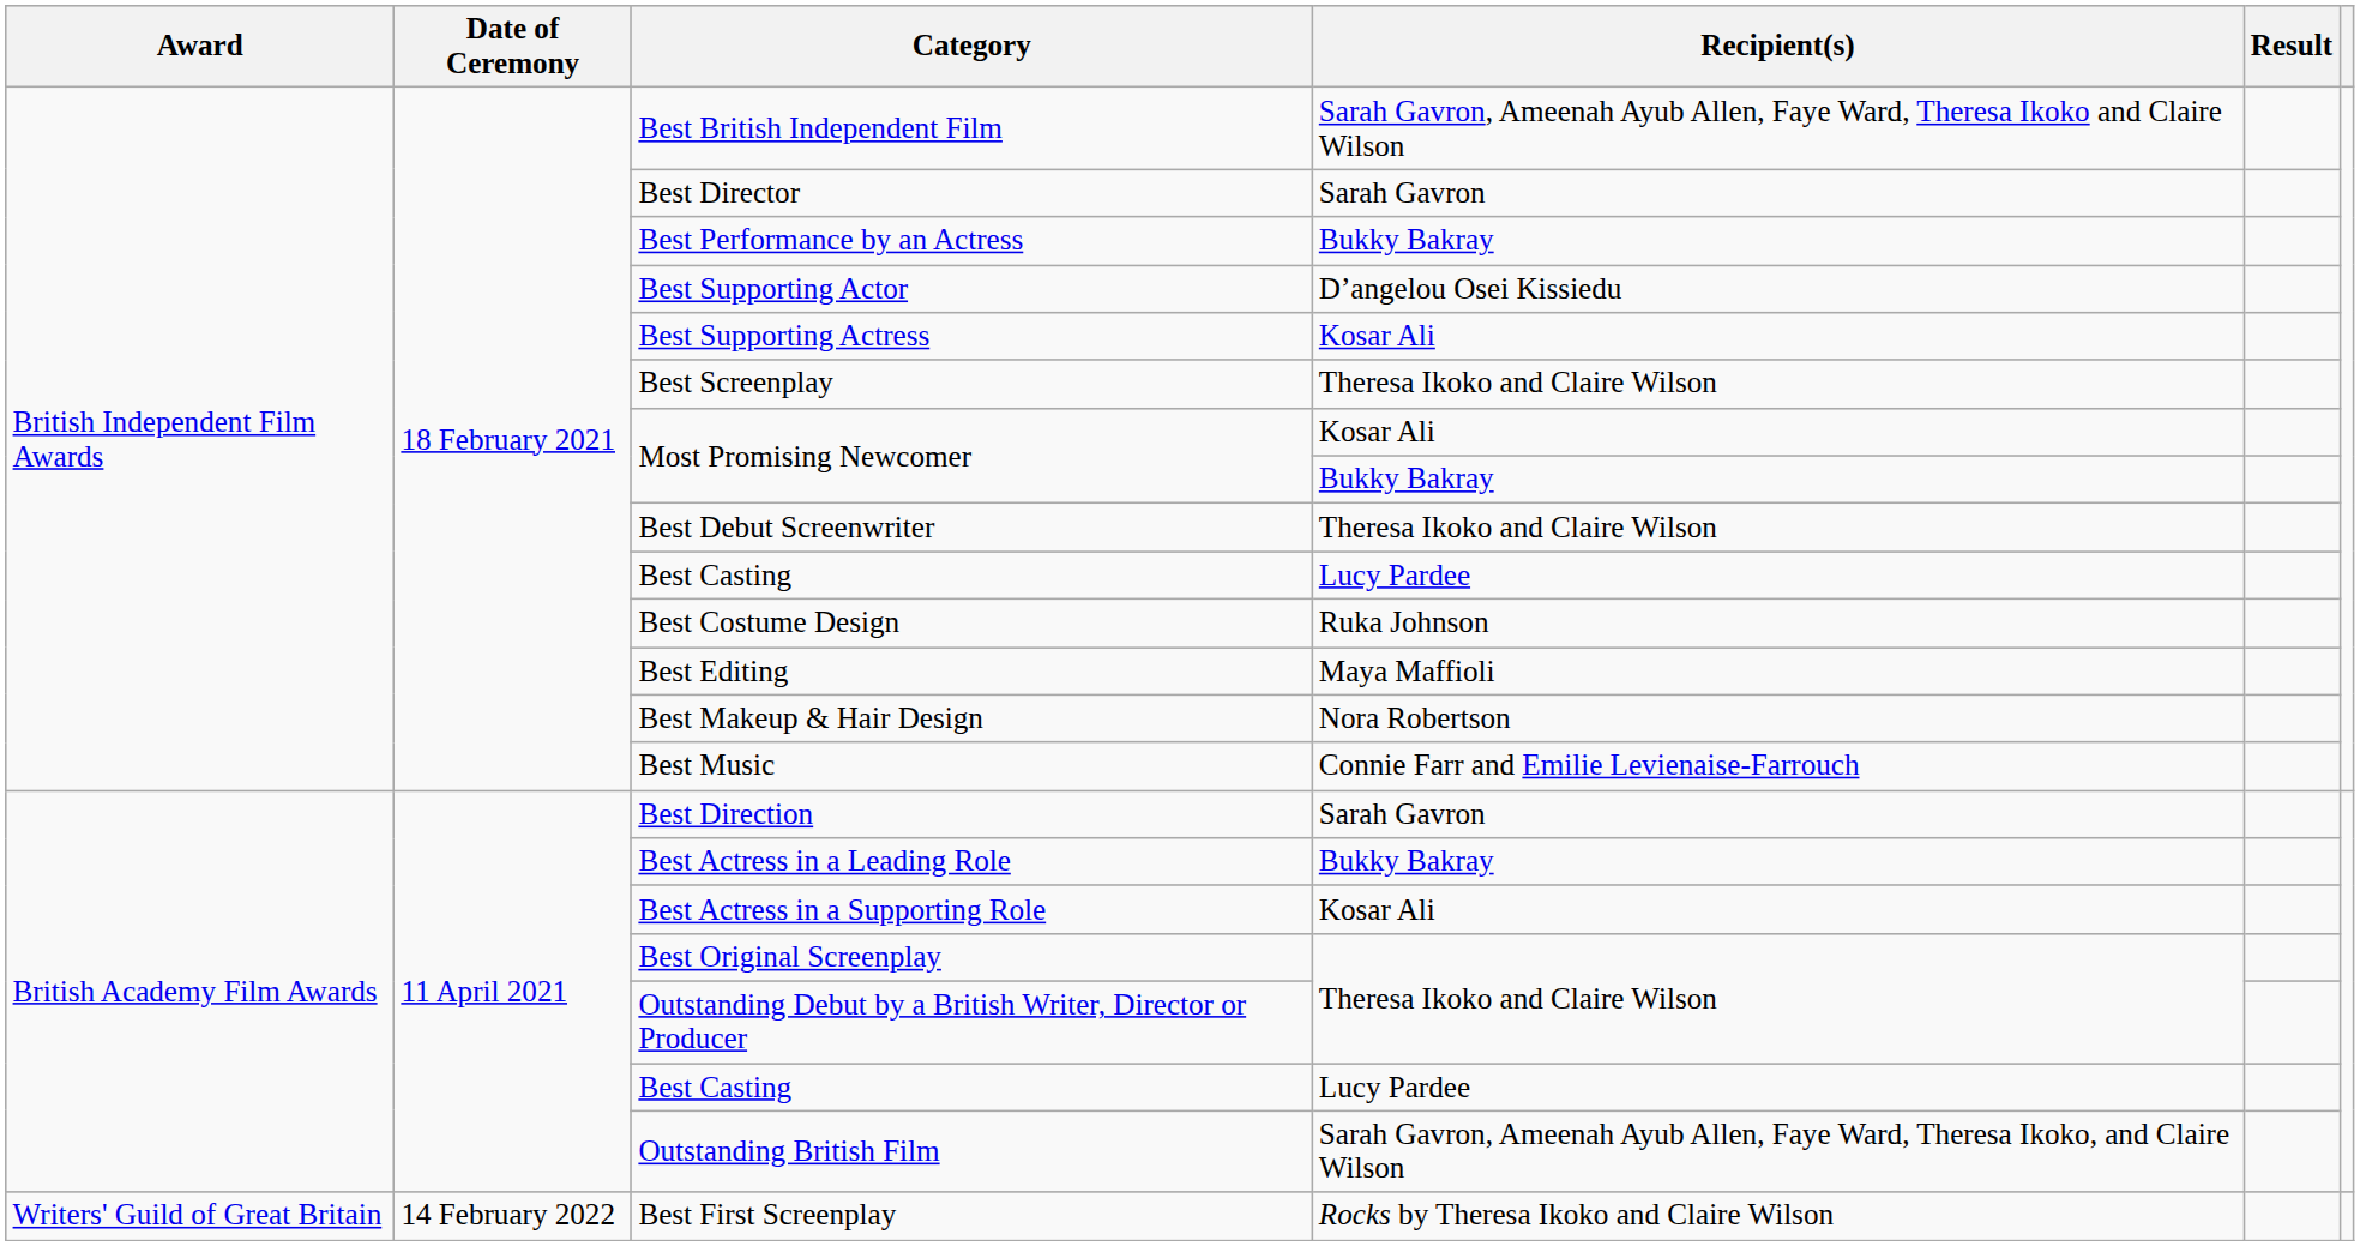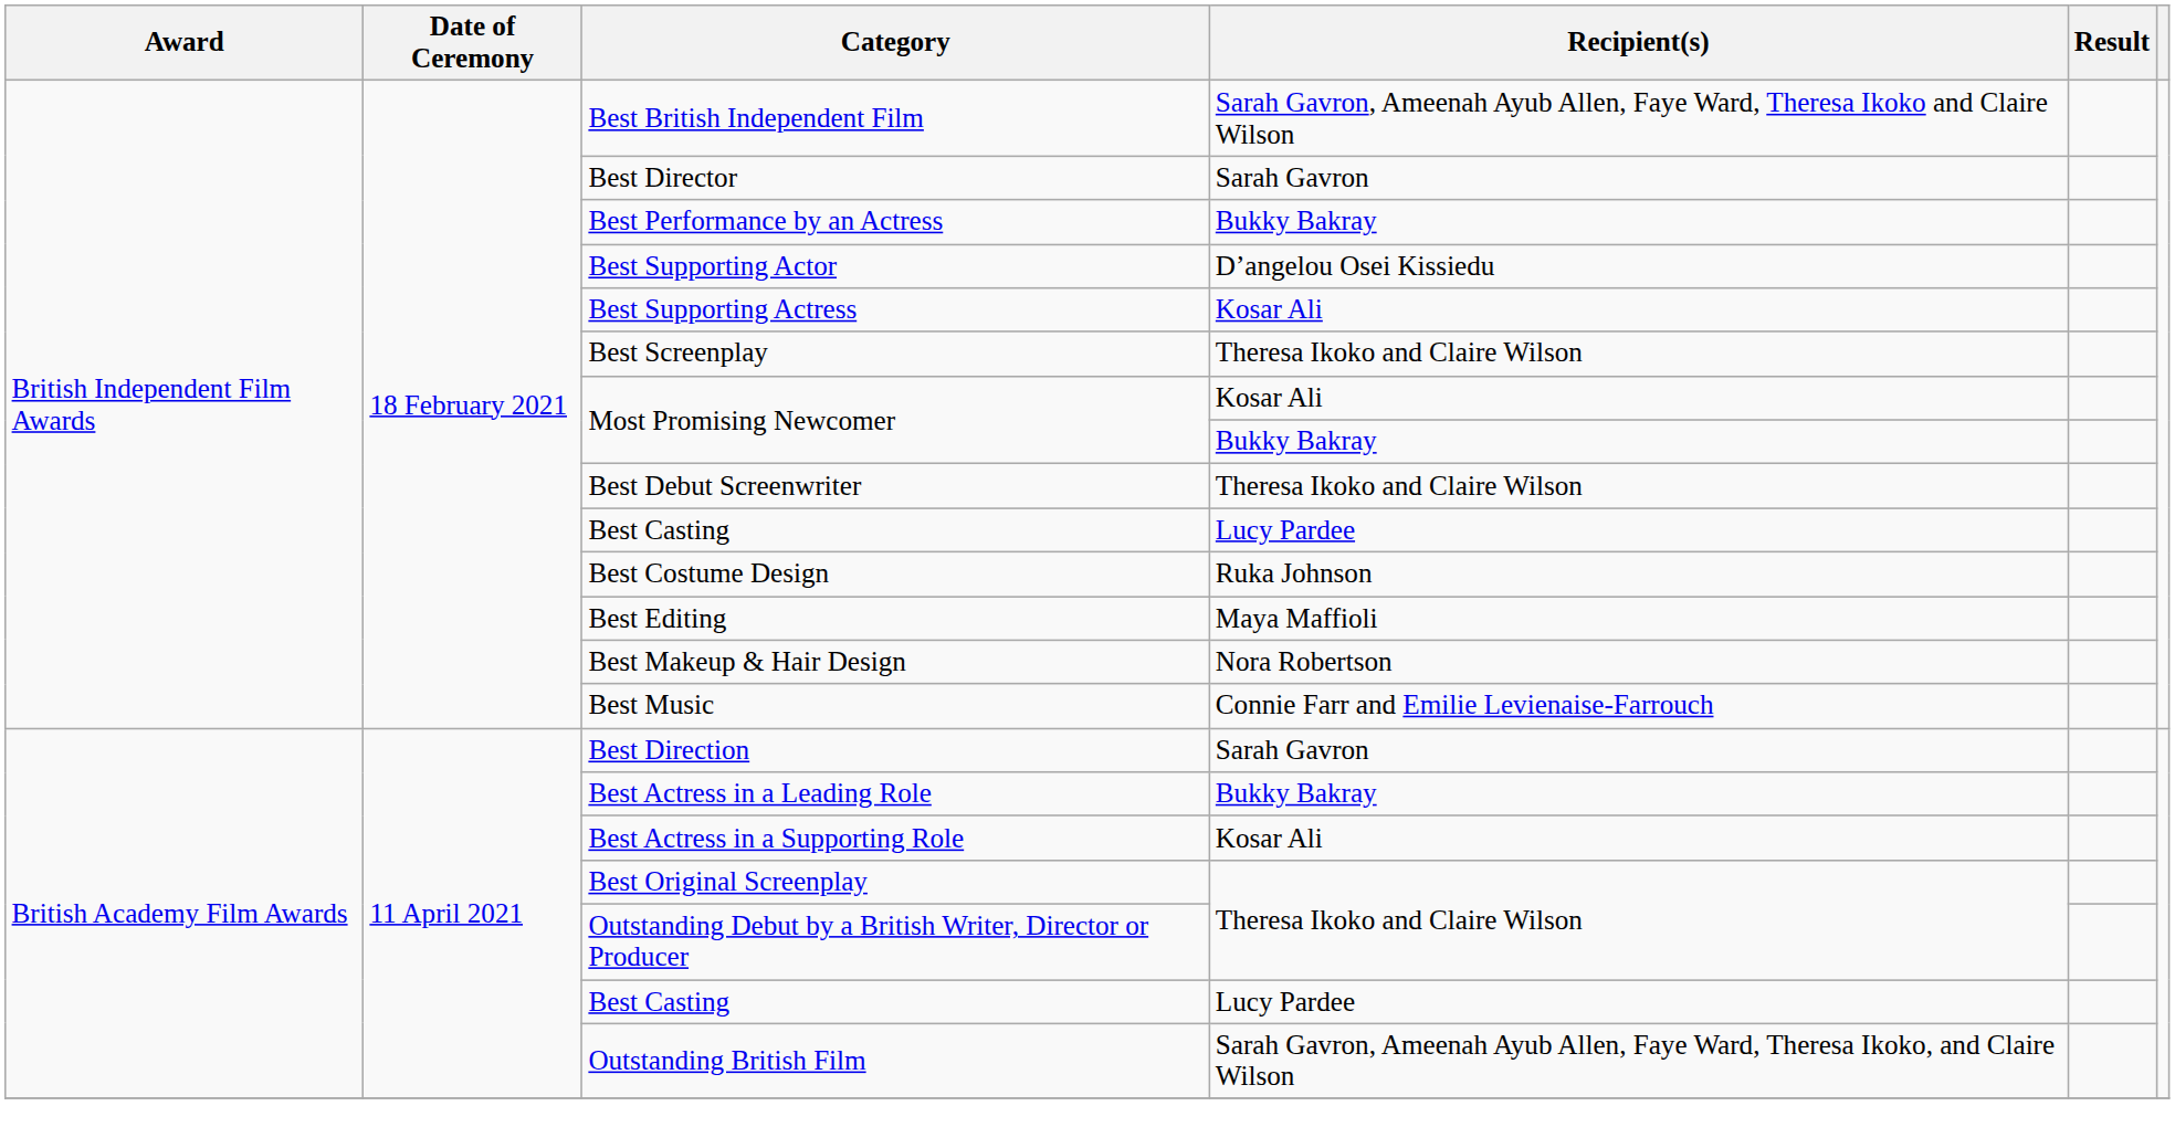- row: Writers' Guild of Great Britain | 14 February 2022 | Best First Screenplay | Rocks by Theresa Ikoko and Claire Wilson
